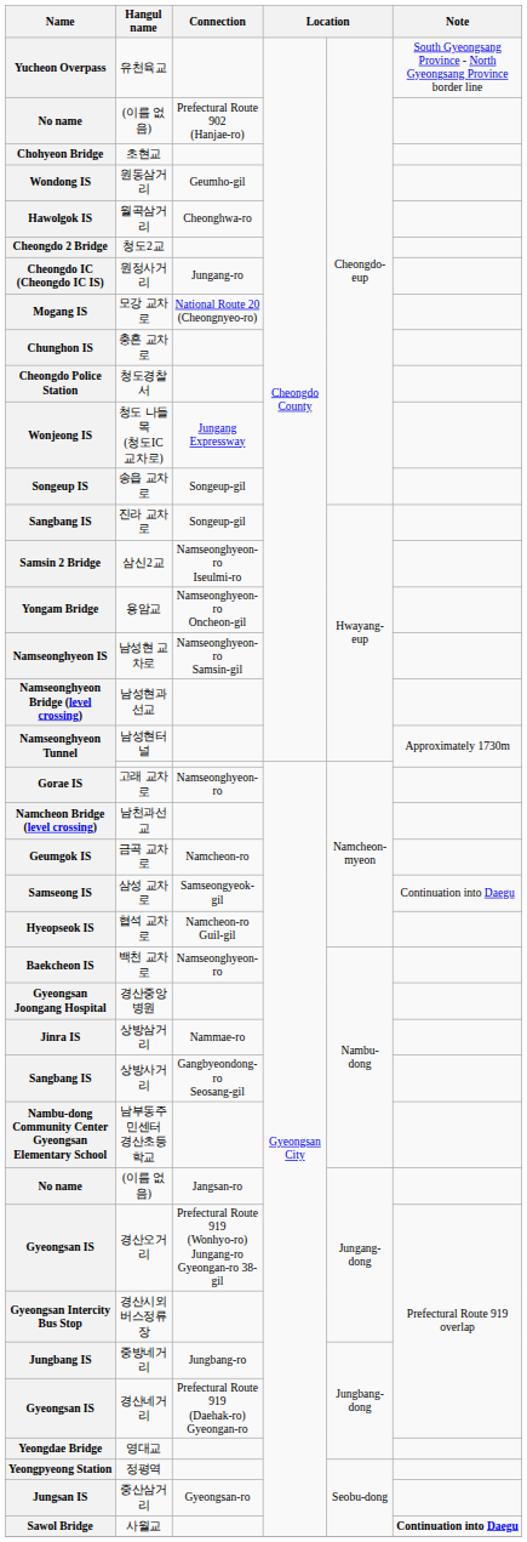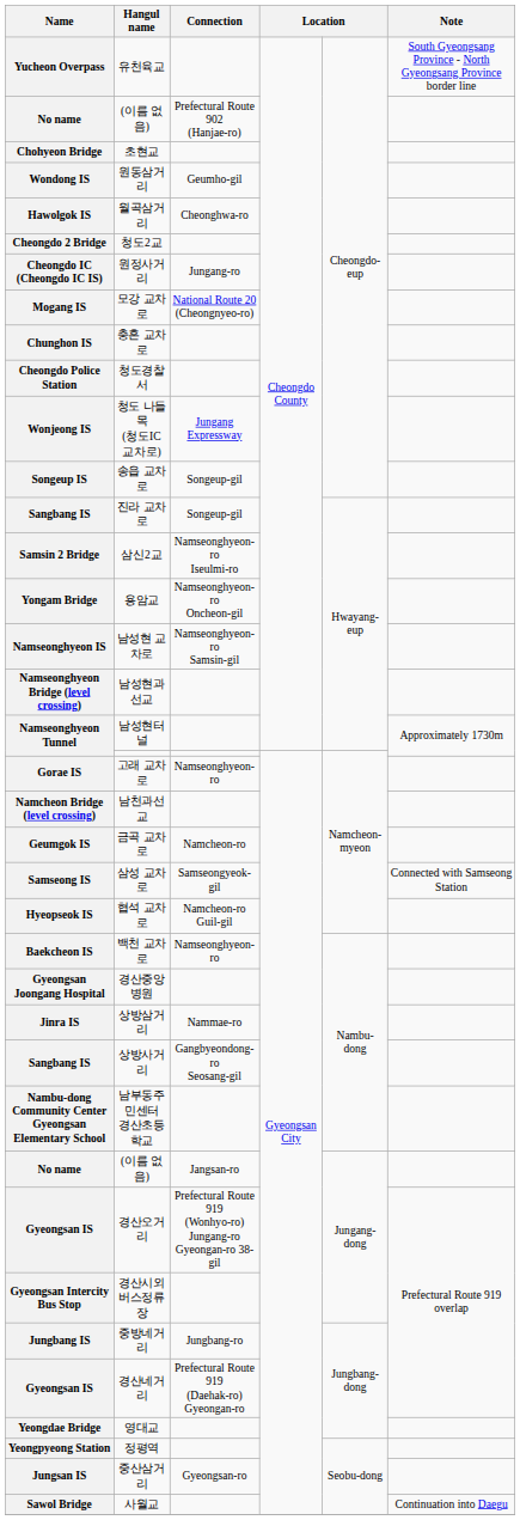삼성 교차로 | Note: Continuation into Daegu -> Connected with Samseong Station
사월교 | Note: bold -> normal
